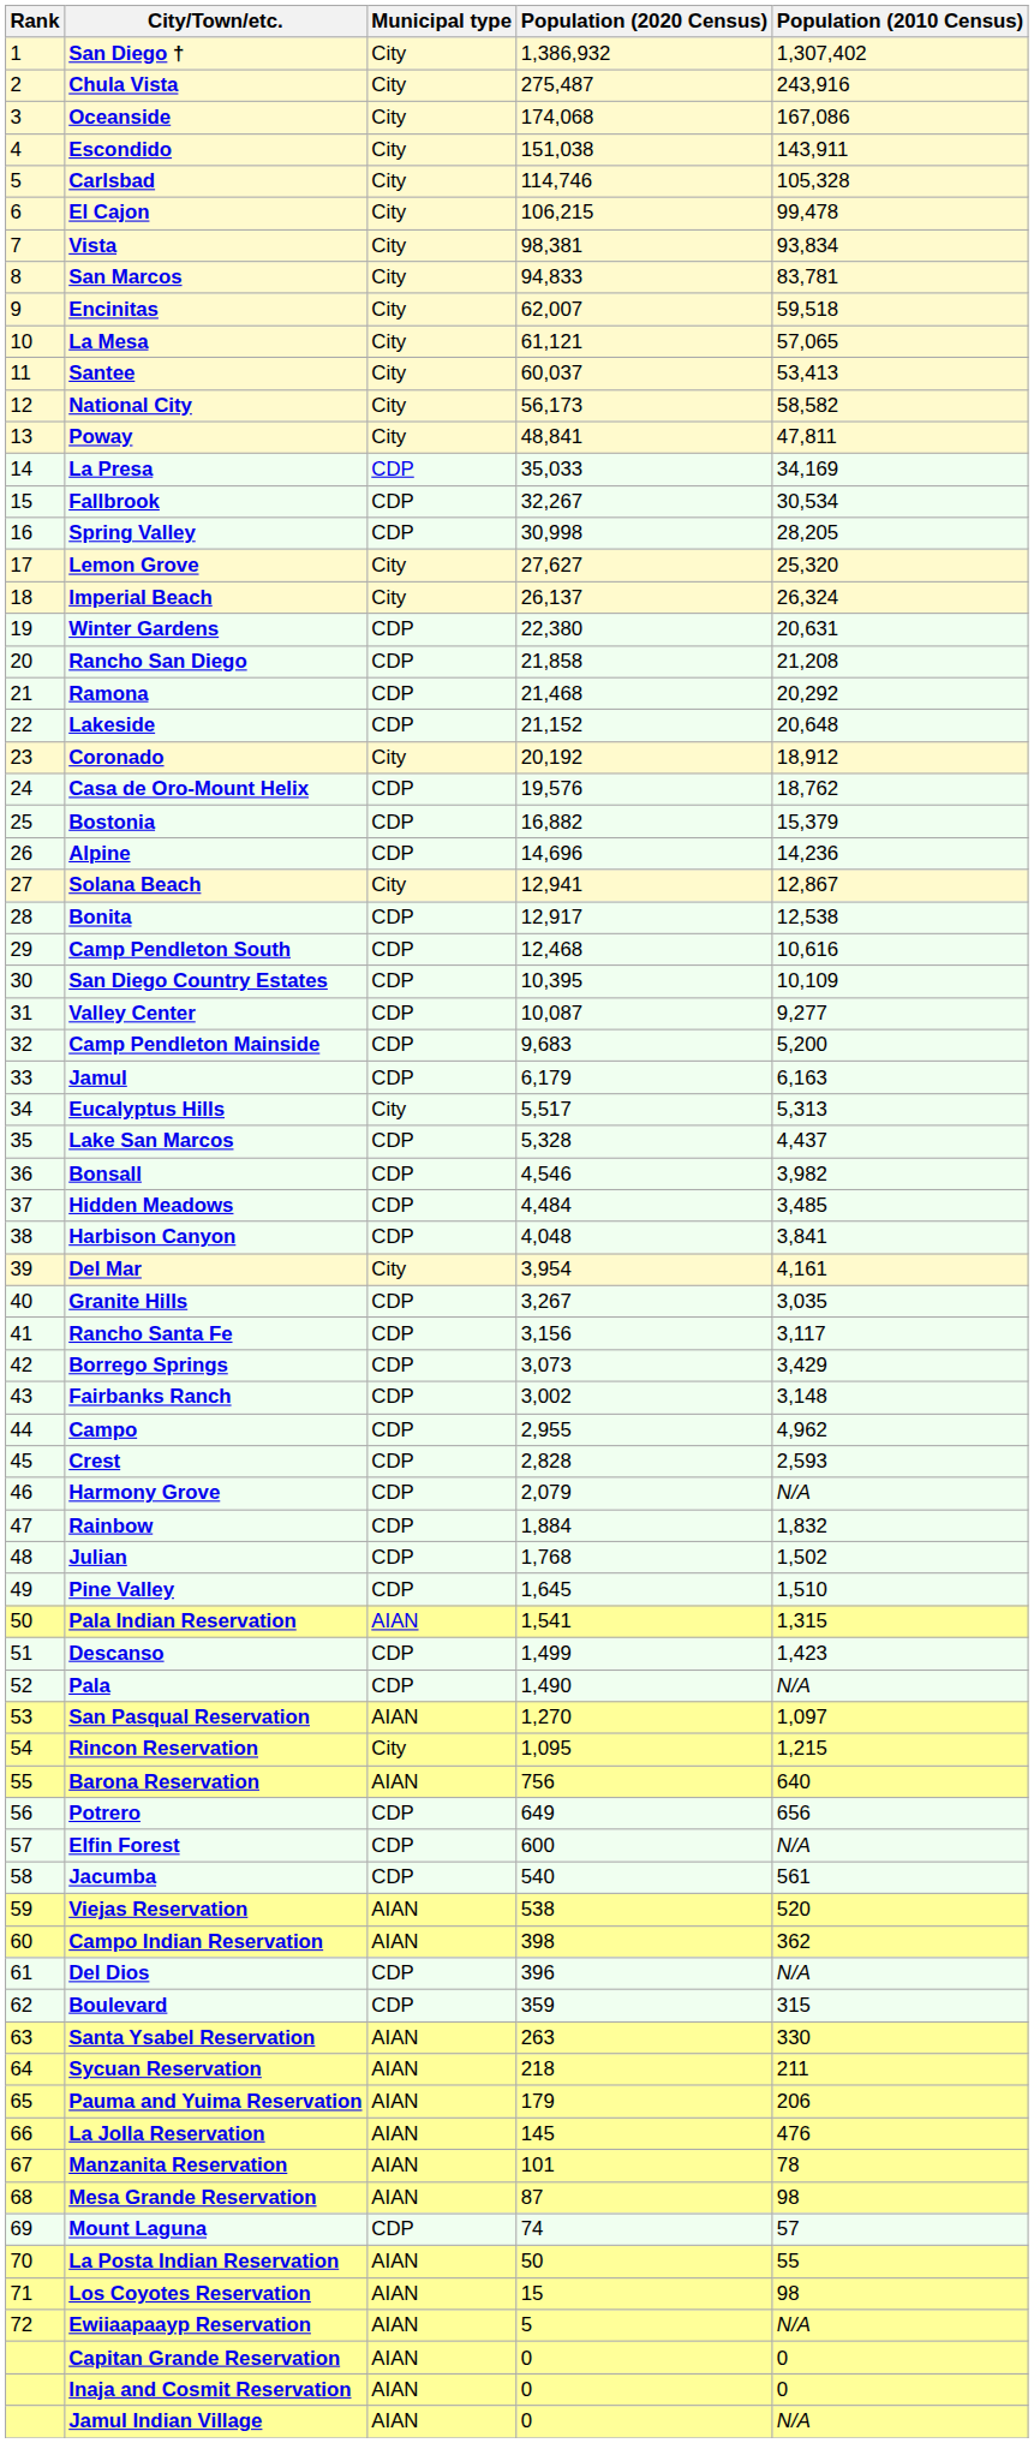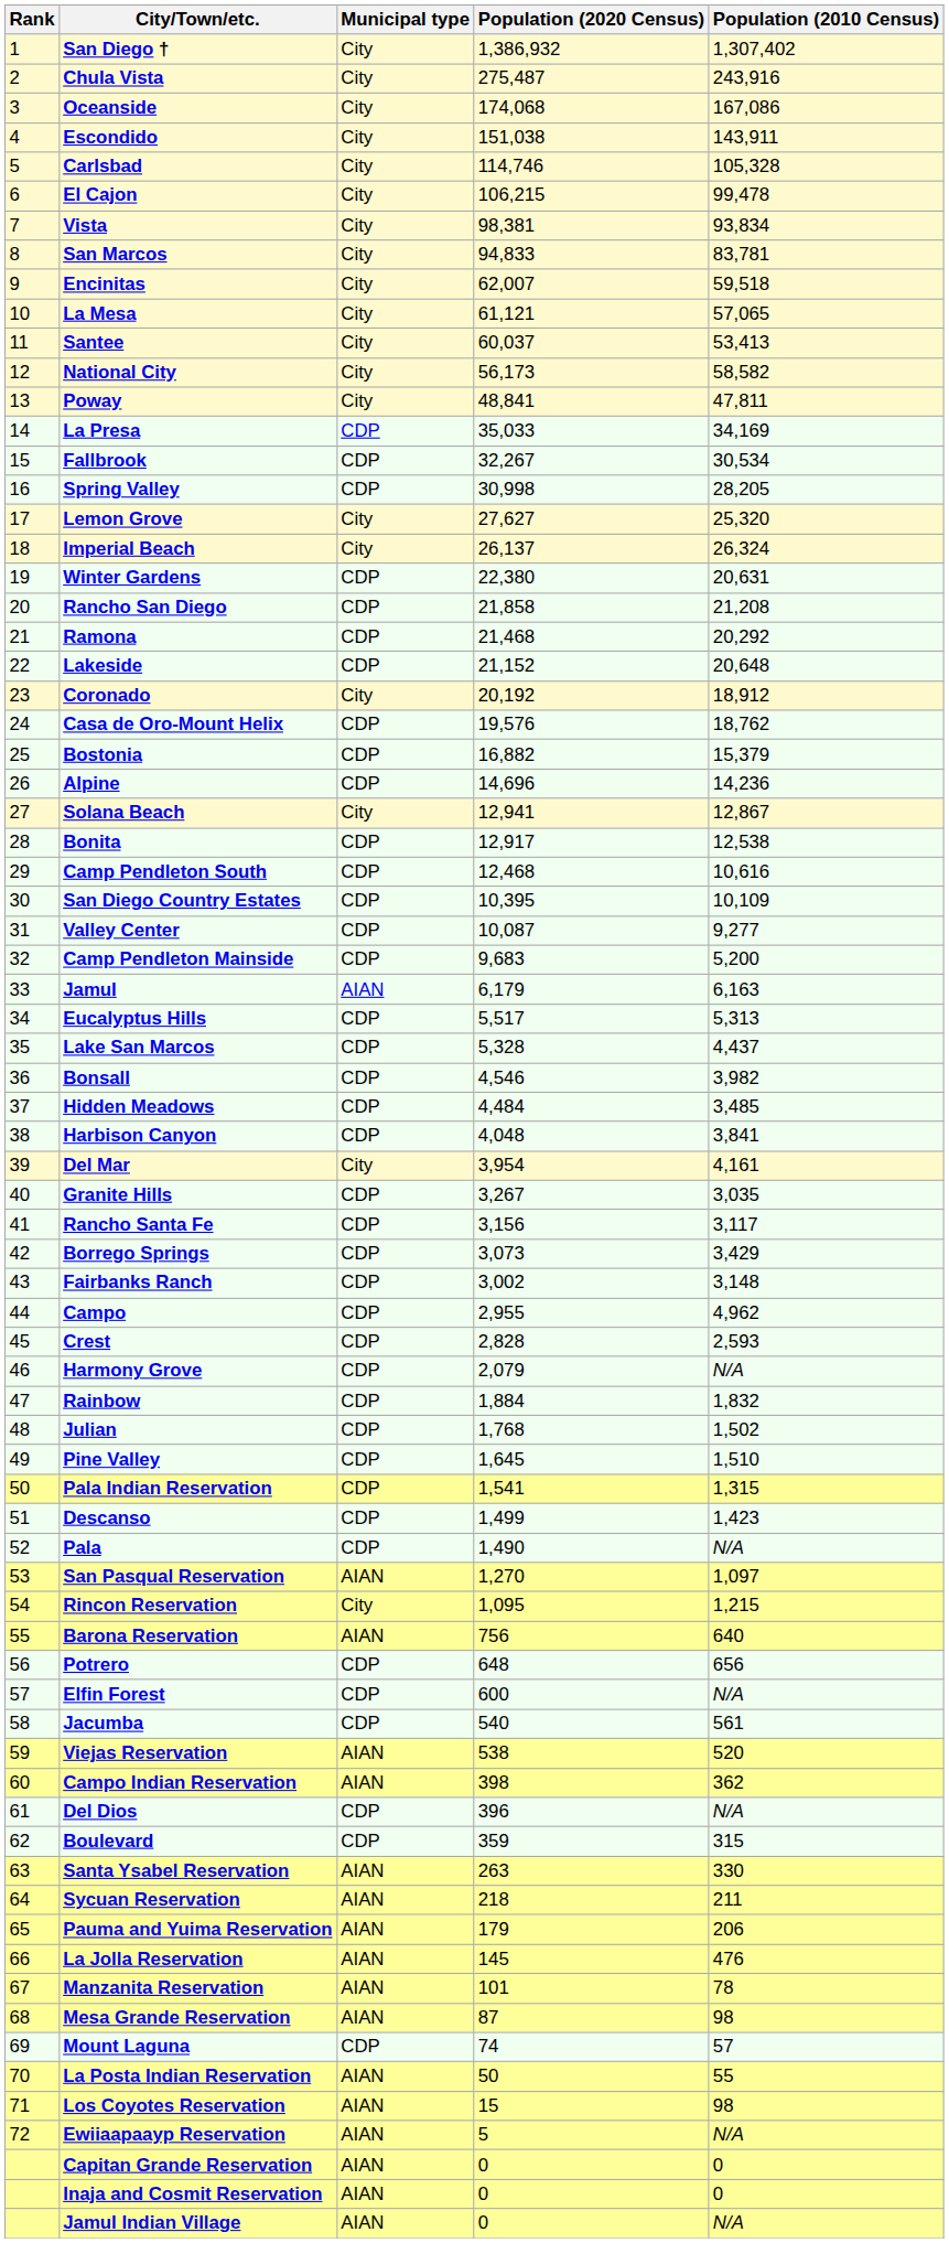Jamul | Municipal type: CDP -> AIAN
Eucalyptus Hills | Municipal type: City -> CDP
Pala Indian Reservation | Municipal type: AIAN -> CDP
Potrero | Population (2020 Census): 649 -> 648
